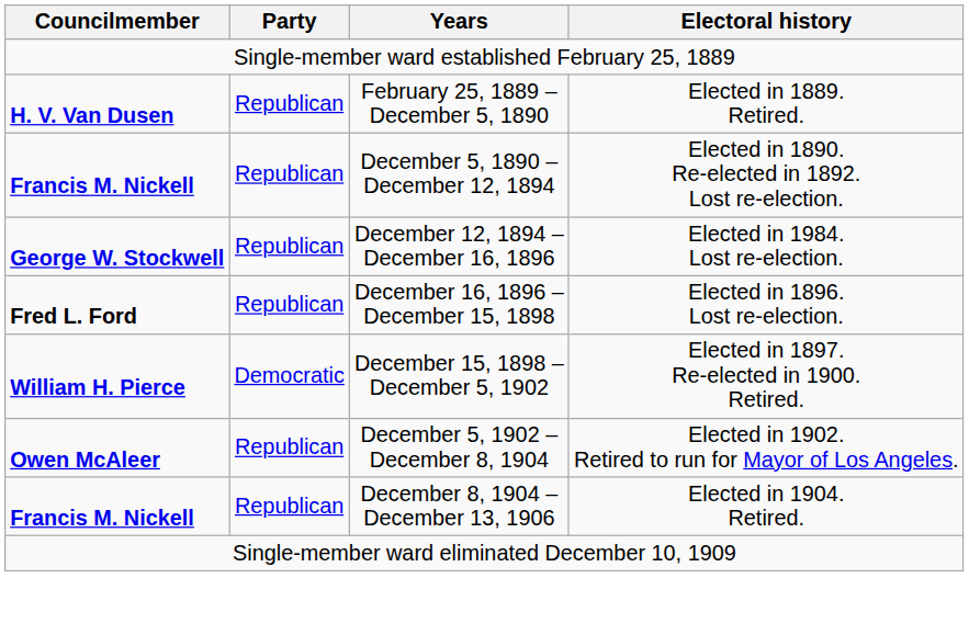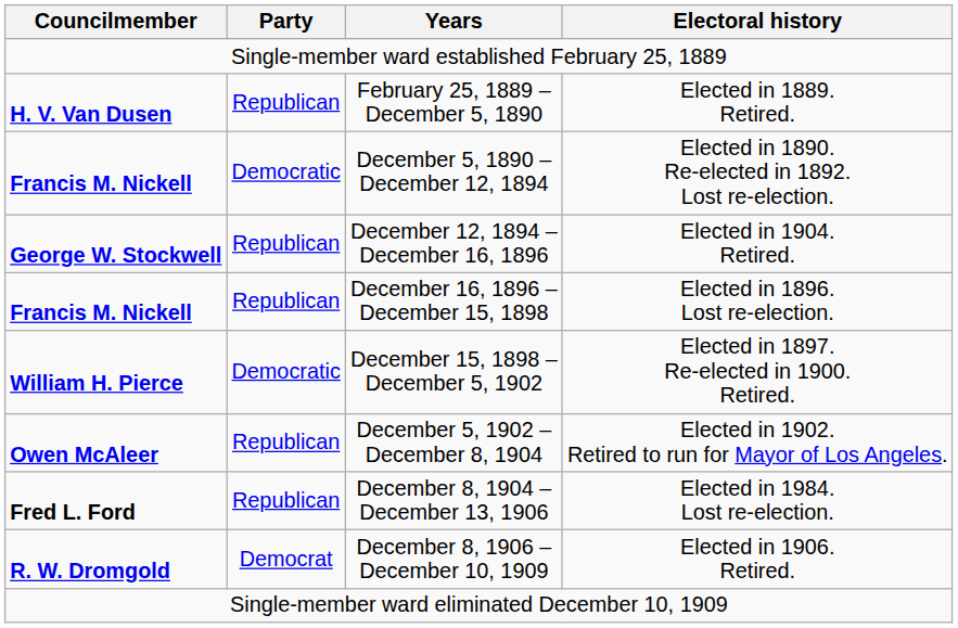December 5, 1890 – December 12, 1894 | Party: Republican -> Democratic
December 12, 1894 – December 16, 1896 | Electoral history: Elected in 1984. Lost re-election. -> Elected in 1904. Retired.
December 16, 1896 – December 15, 1898 | Councilmember: Fred L. Ford -> Francis M. Nickell
December 8, 1904 – December 13, 1906 | Councilmember: Francis M. Nickell -> Fred L. Ford
December 8, 1904 – December 13, 1906 | Electoral history: Elected in 1904. Retired. -> Elected in 1984. Lost re-election.
+ row: R. W. Dromgold | Democrat | December 8, 1906 – December 10, 1909 | Elected in 1906. Retired.
